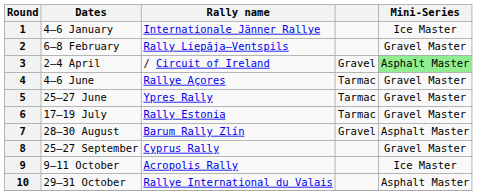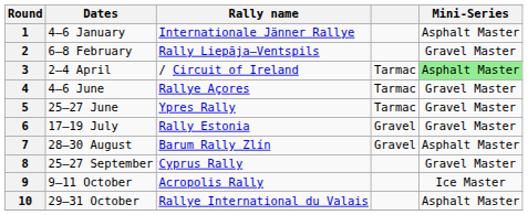1 | Mini-Series: Ice Master -> Asphalt Master
3 | column 4: Gravel -> Tarmac
6 | column 4: Tarmac -> Gravel
